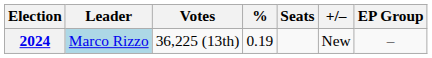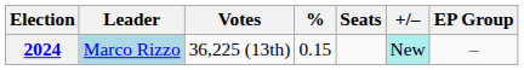2024 | %: 0.19 -> 0.15
2024 | +/–: no background -> paleturquoise background
